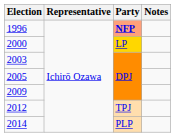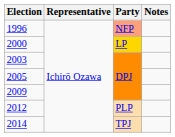1996 | Party: bold -> normal
2012 | Party: TPJ -> PLP
2014 | Party: PLP -> TPJ
